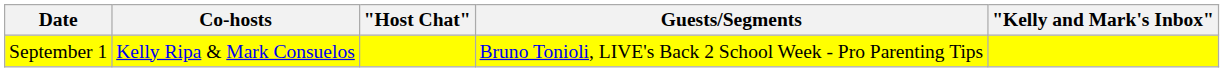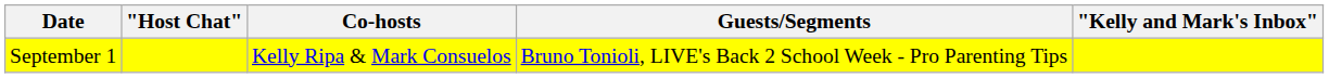columns swapped: Co-hosts <-> "Host Chat"
